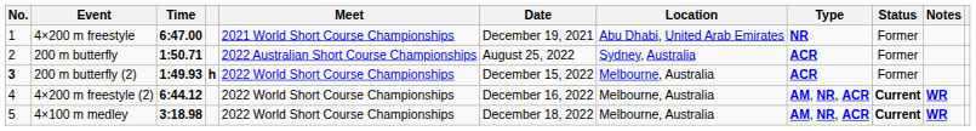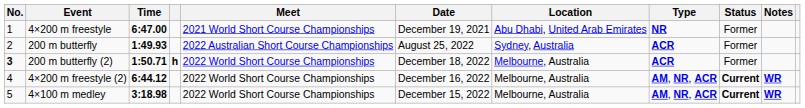200 m butterfly | Time: 1:50.71 -> 1:49.93
200 m butterfly (2) | Time: 1:49.93 -> 1:50.71
200 m butterfly (2) | Date: December 15, 2022 -> December 18, 2022
4×100 m medley | Date: December 18, 2022 -> December 15, 2022
